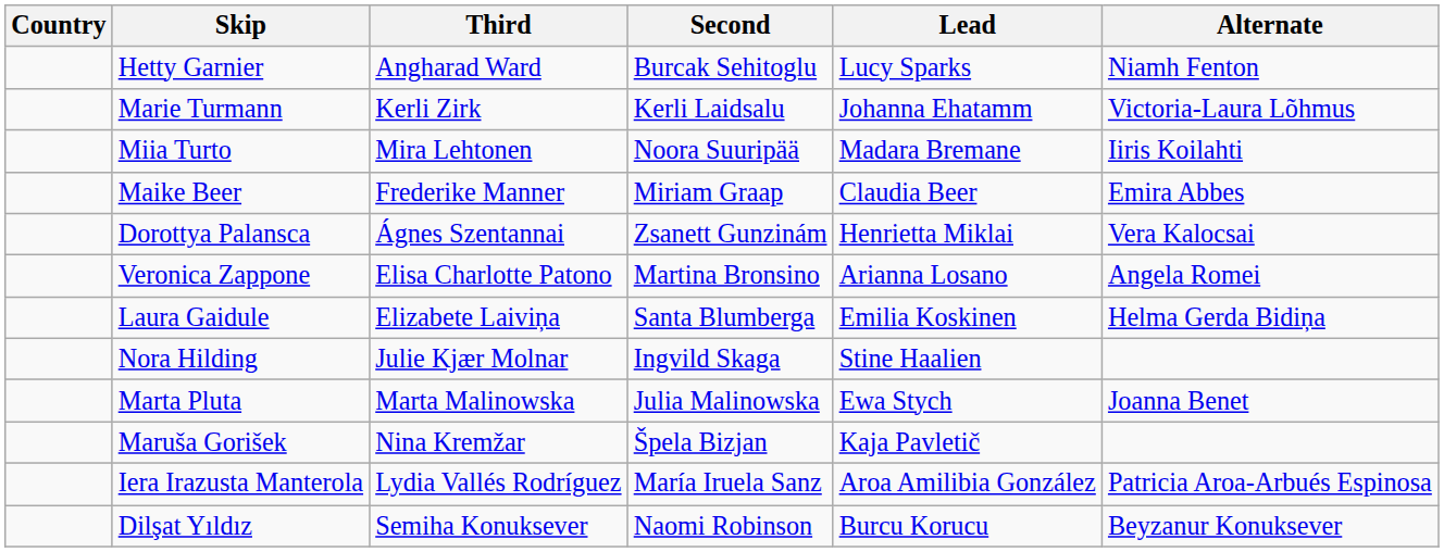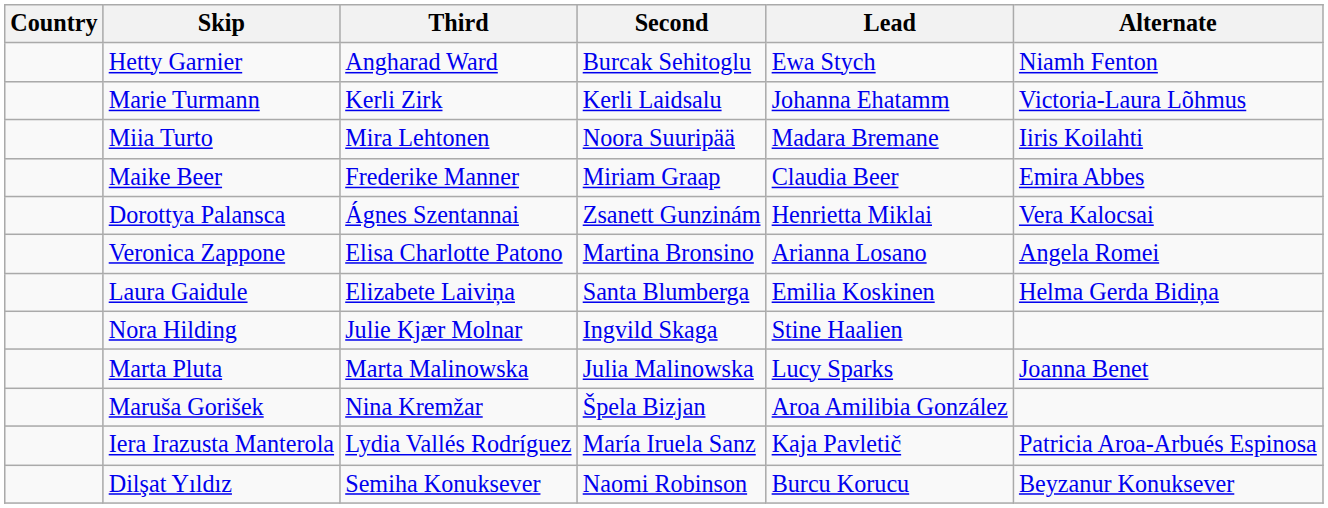Hetty Garnier | Lead: Lucy Sparks -> Ewa Stych
Marta Pluta | Lead: Ewa Stych -> Lucy Sparks
Maruša Gorišek | Lead: Kaja Pavletič -> Aroa Amilibia González
Iera Irazusta Manterola | Lead: Aroa Amilibia González -> Kaja Pavletič
